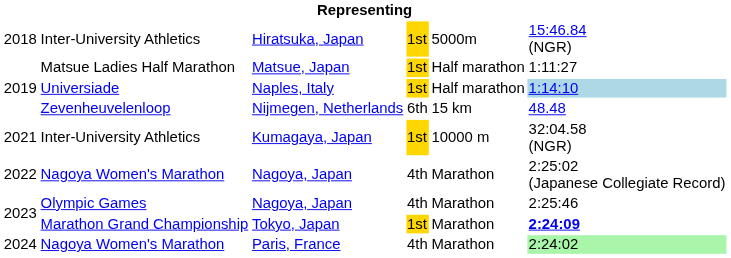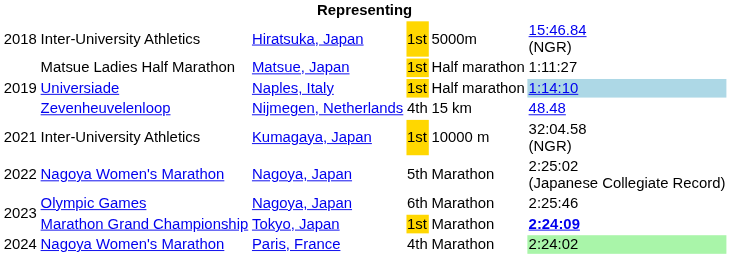Nijmegen, Netherlands | column 4: 6th -> 4th
2022 / Nagoya, Japan | column 4: 4th -> 5th
2023 / Nagoya, Japan | column 4: 4th -> 6th
